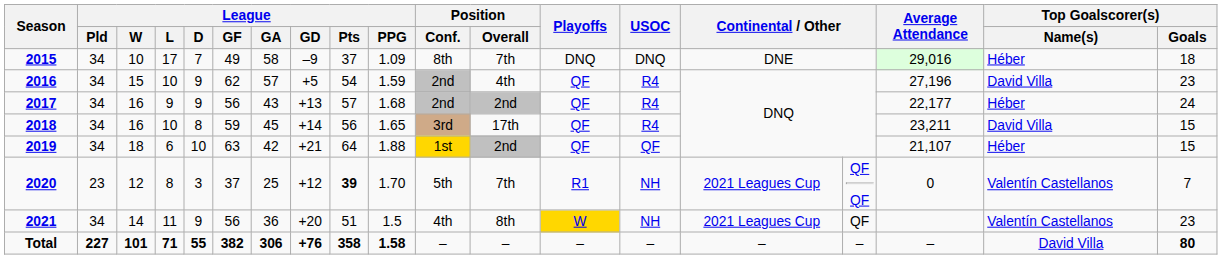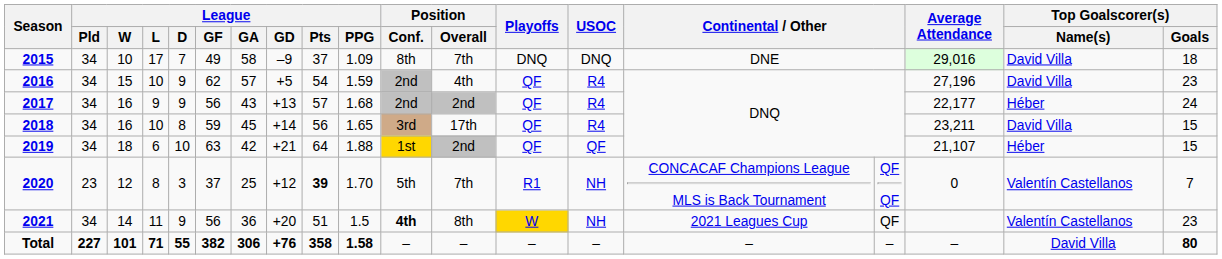2015 | Top Goalscorer(s) / Name(s): Héber -> David Villa
2020 | column 15: 2021 Leagues Cup -> CONCACAF Champions League MLS is Back Tournament
2021 | Position / Conf.: normal -> bold
